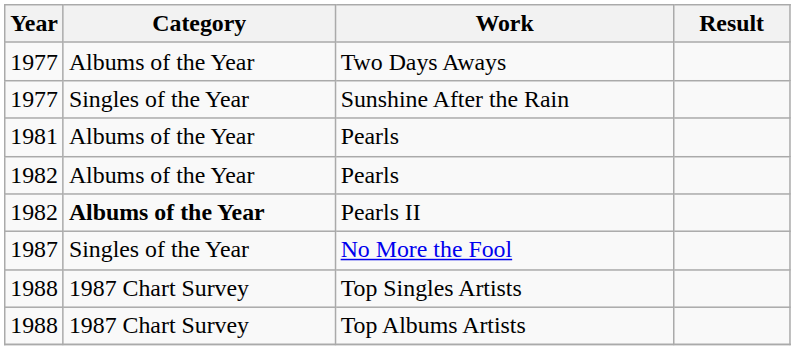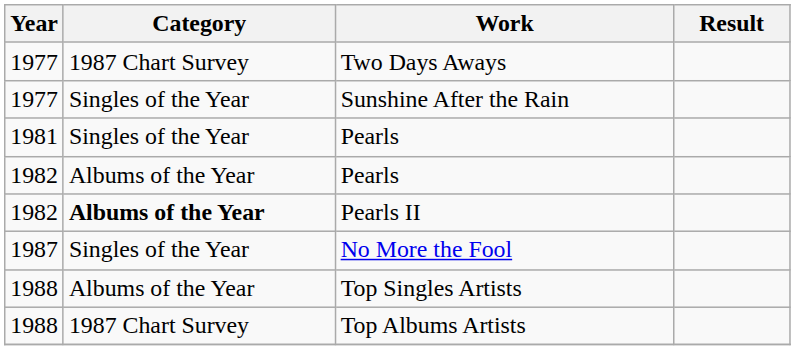Two Days Aways | Category: Albums of the Year -> 1987 Chart Survey
1981 / Pearls | Category: Albums of the Year -> Singles of the Year
Top Singles Artists | Category: 1987 Chart Survey -> Albums of the Year
